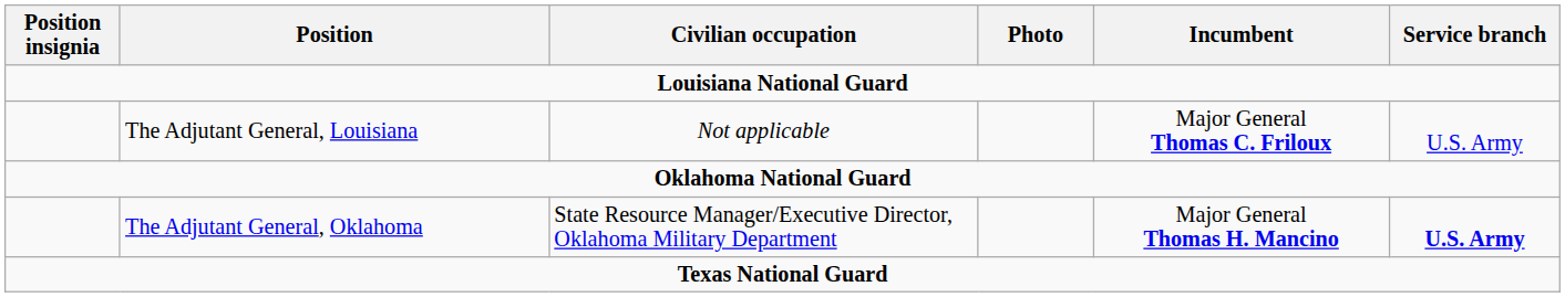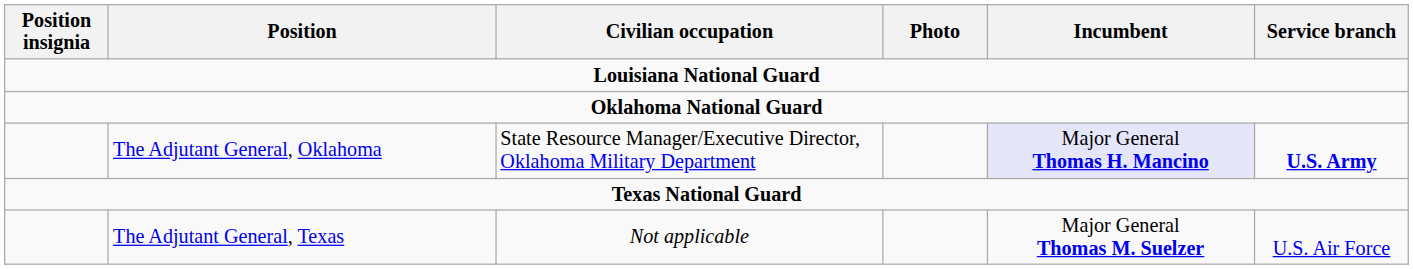- row: The Adjutant General, Louisiana | Not applicable | Major General Thomas C. Friloux | U.S. Army
The Adjutant General, Oklahoma | Incumbent: no background -> lavender background
+ row: The Adjutant General, Texas | Not applicable | Major General Thomas M. Suelzer | U.S. Air Force
